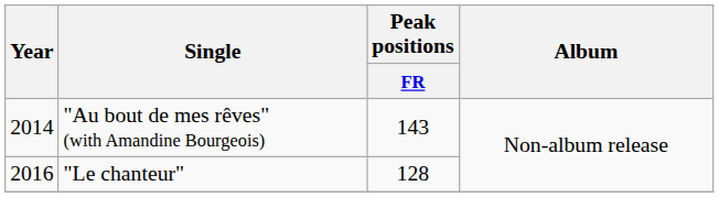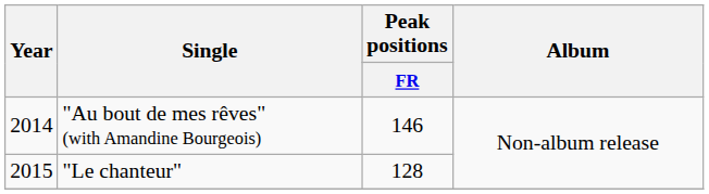"Au bout de mes rêves" (with Amandine Bourgeois) | Peak positions / FR: 143 -> 146
"Le chanteur" | Year: 2016 -> 2015
